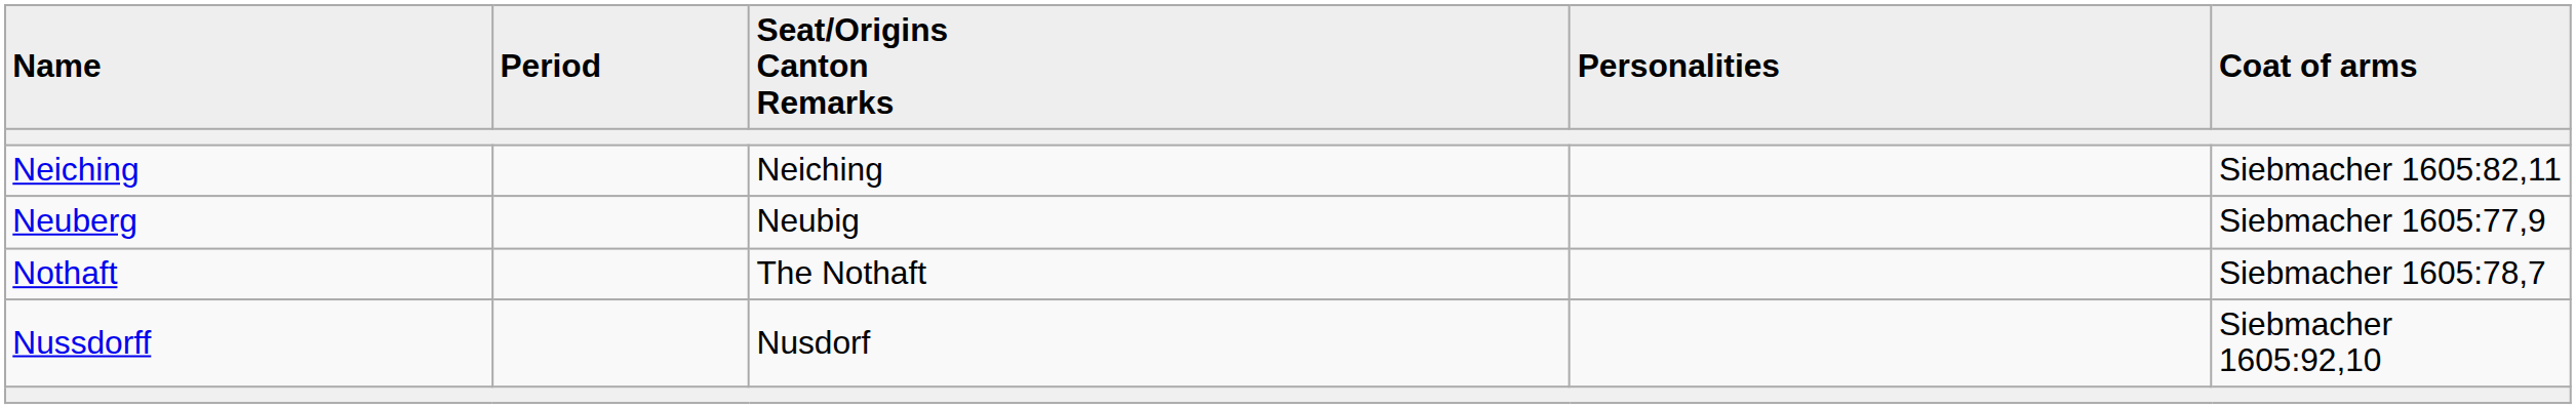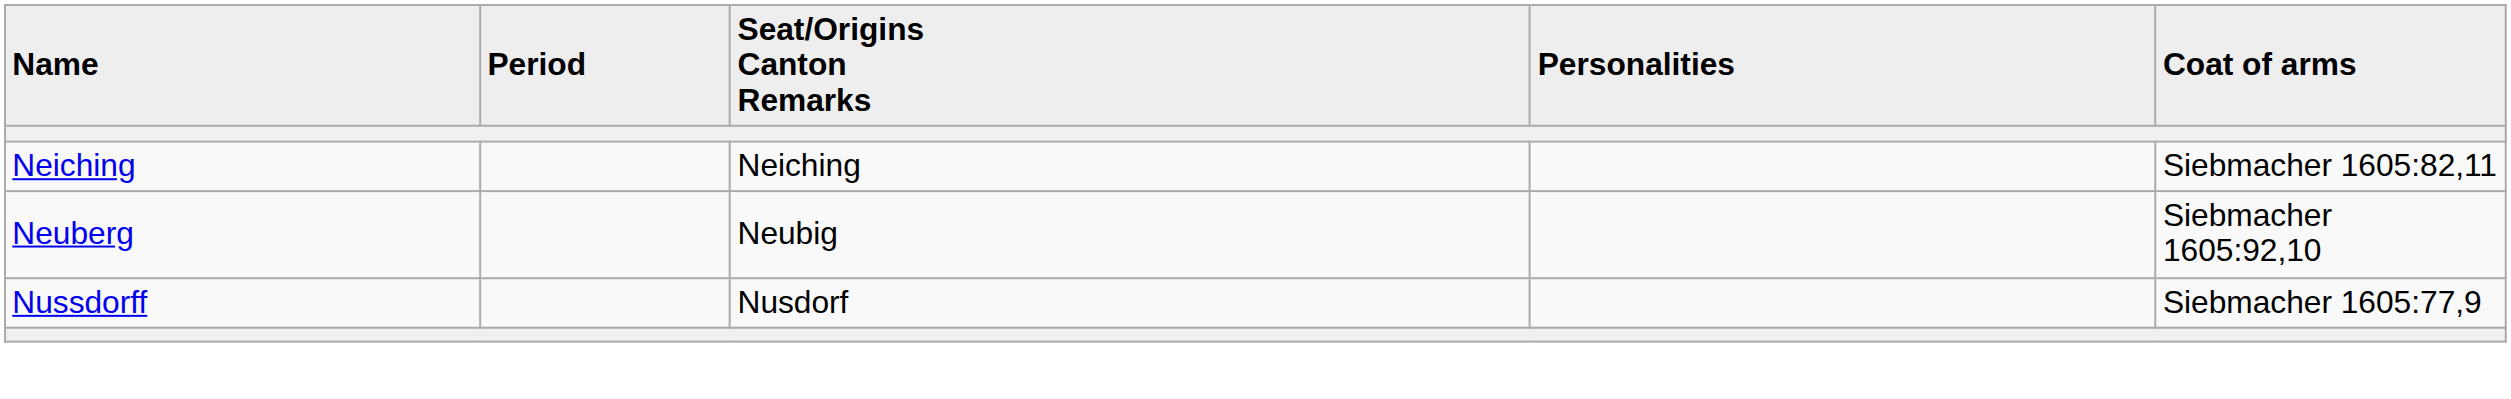Neuberg | Coat of arms: Siebmacher 1605:77,9 -> Siebmacher 1605:92,10
- row: Nothaft | The Nothaft | Siebmacher 1605:78,7
Nussdorff | Coat of arms: Siebmacher 1605:92,10 -> Siebmacher 1605:77,9
